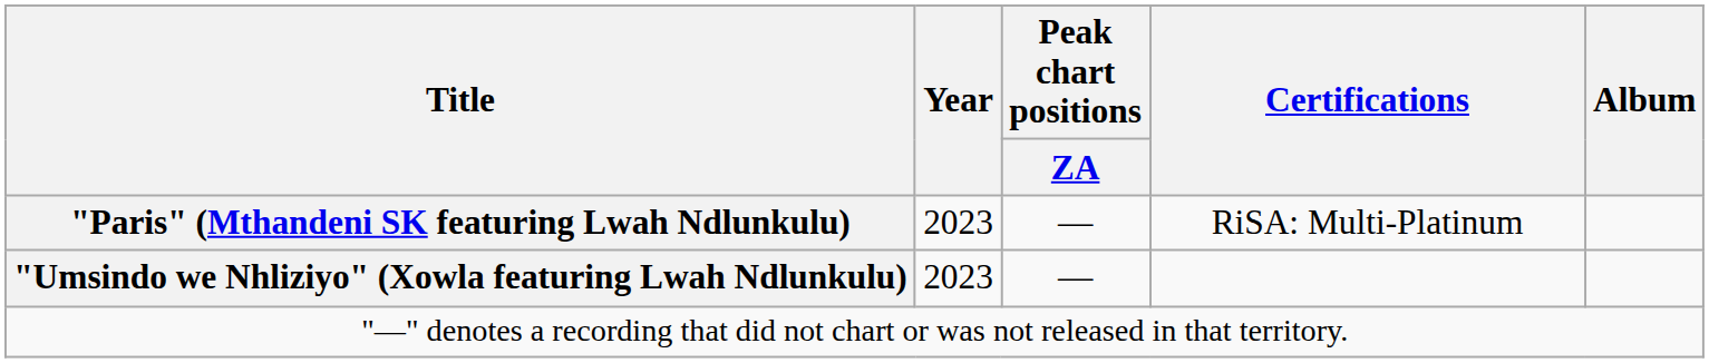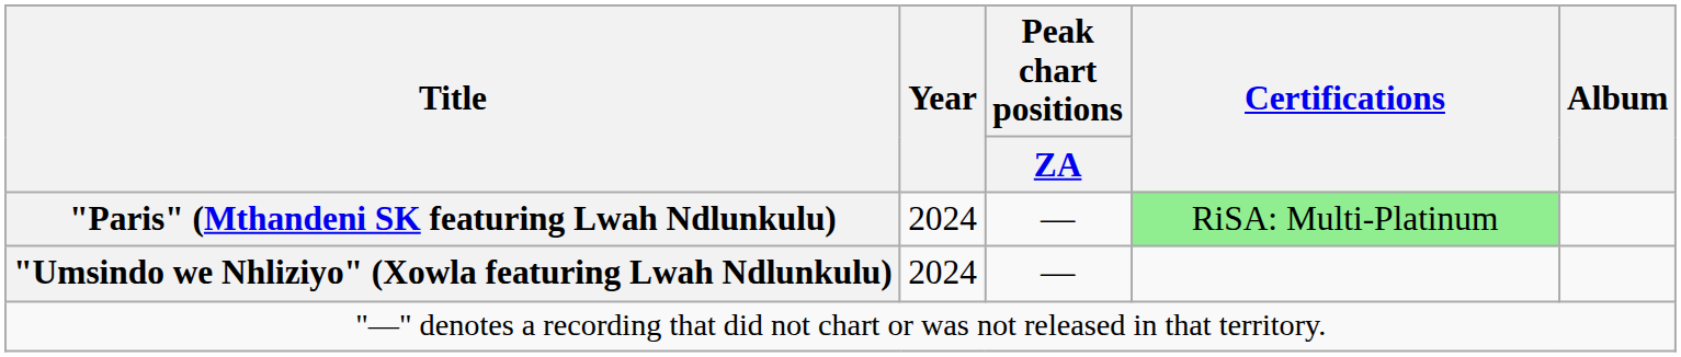"Paris" (Mthandeni SK featuring Lwah Ndlunkulu) | Year: 2023 -> 2024
"Paris" (Mthandeni SK featuring Lwah Ndlunkulu) | Certifications: no background -> lightgreen background
"Umsindo we Nhliziyo" (Xowla featuring Lwah Ndlunkulu) | Year: 2023 -> 2024
